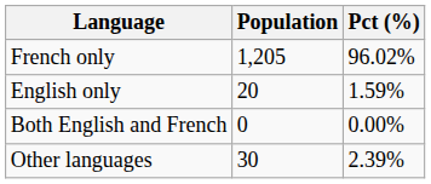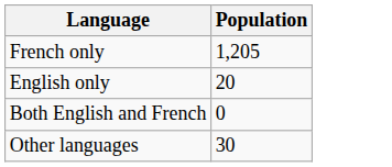- column: Pct (%) | 96.02% | 1.59% | 0.00% | 2.39%
